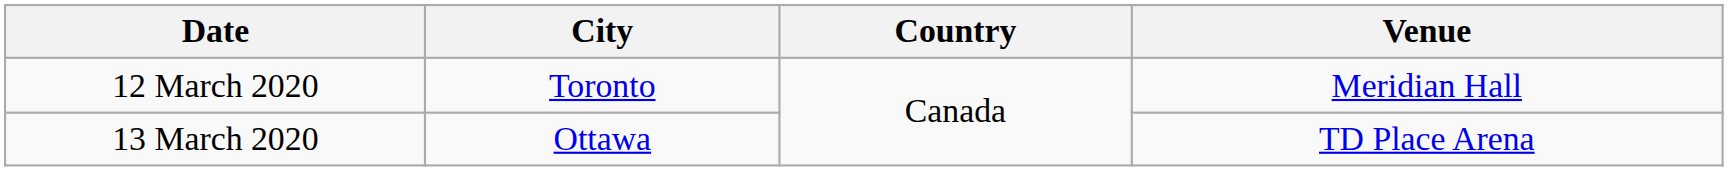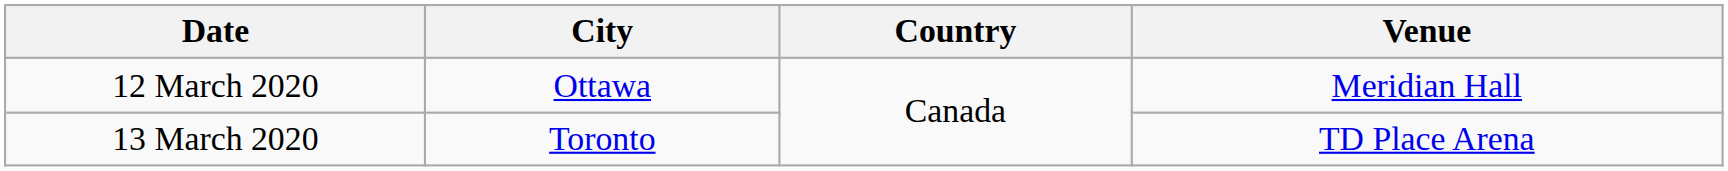12 March 2020 | City: Toronto -> Ottawa
13 March 2020 | City: Ottawa -> Toronto
